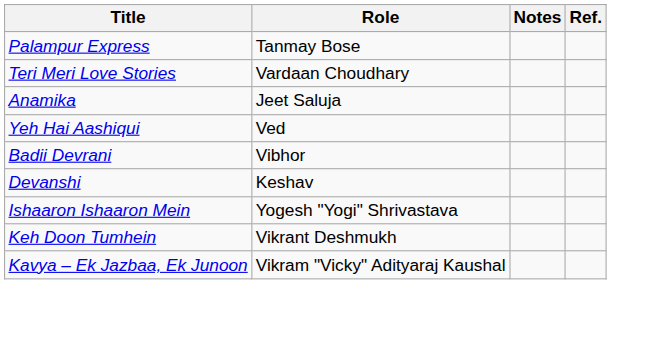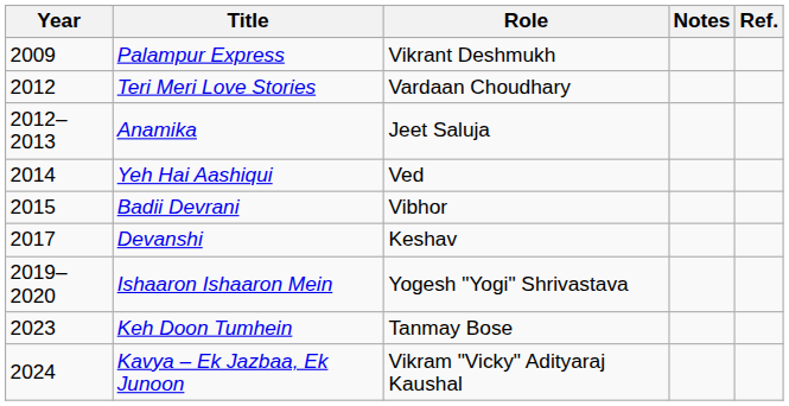+ column: Year | 2009 | 2012 | 2012–2013 | 2014 | 2015 | 2017 | 2019–2020 | 2023 | 2024
Palampur Express | Role: Tanmay Bose -> Vikrant Deshmukh
Keh Doon Tumhein | Role: Vikrant Deshmukh -> Tanmay Bose
